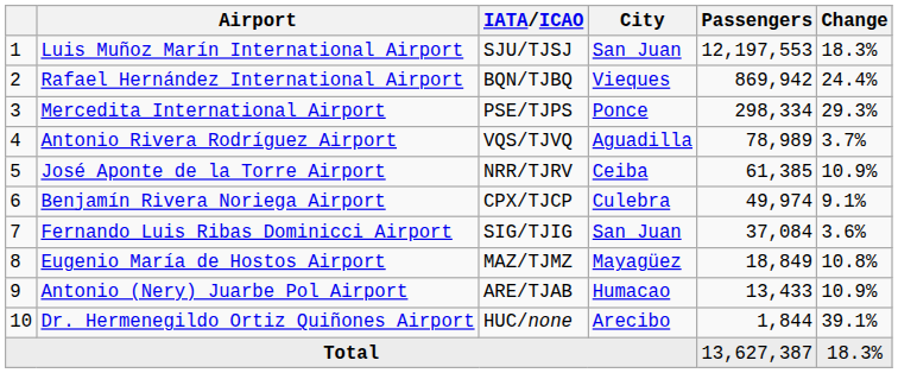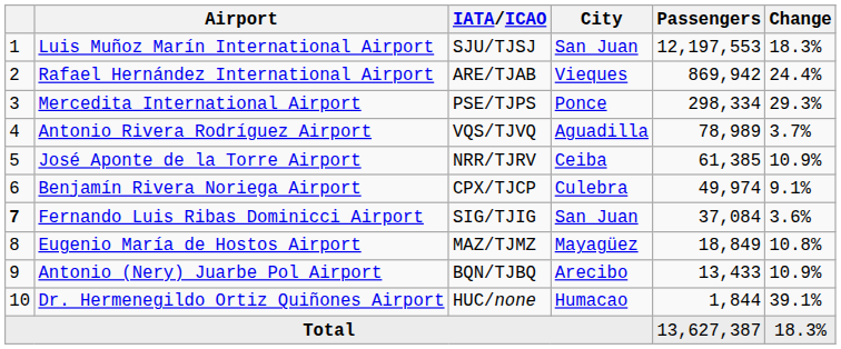Rafael Hernández International Airport | IATA/ICAO: BQN/TJBQ -> ARE/TJAB
Fernando Luis Ribas Dominicci Airport | column 1: normal -> bold
Antonio (Nery) Juarbe Pol Airport | IATA/ICAO: ARE/TJAB -> BQN/TJBQ
Antonio (Nery) Juarbe Pol Airport | City: Humacao -> Arecibo
Dr. Hermenegildo Ortiz Quiñones Airport | City: Arecibo -> Humacao
